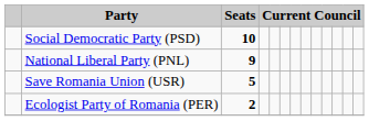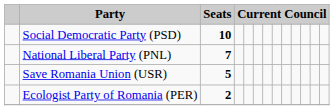National Liberal Party (PNL) | Seats: 9 -> 7
